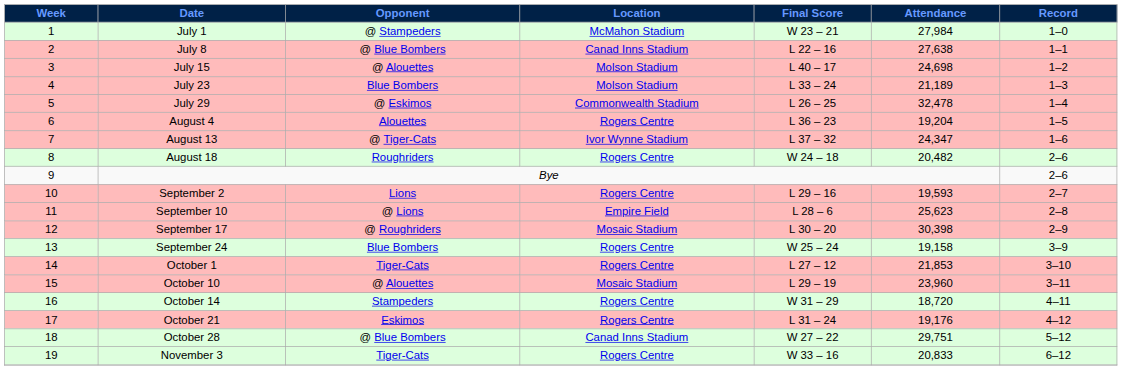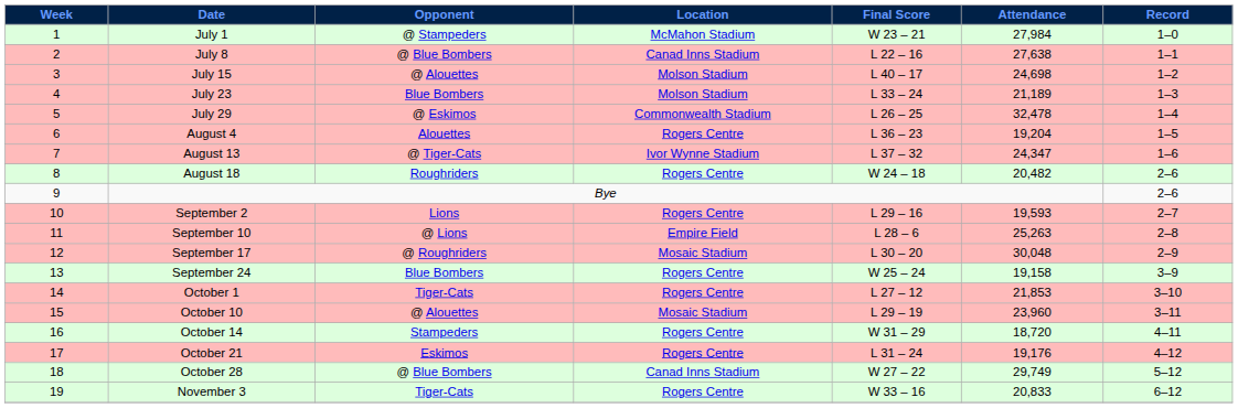September 10 | Attendance: 25,623 -> 25,263
September 17 | Attendance: 30,398 -> 30,048
October 28 | Attendance: 29,751 -> 29,749
